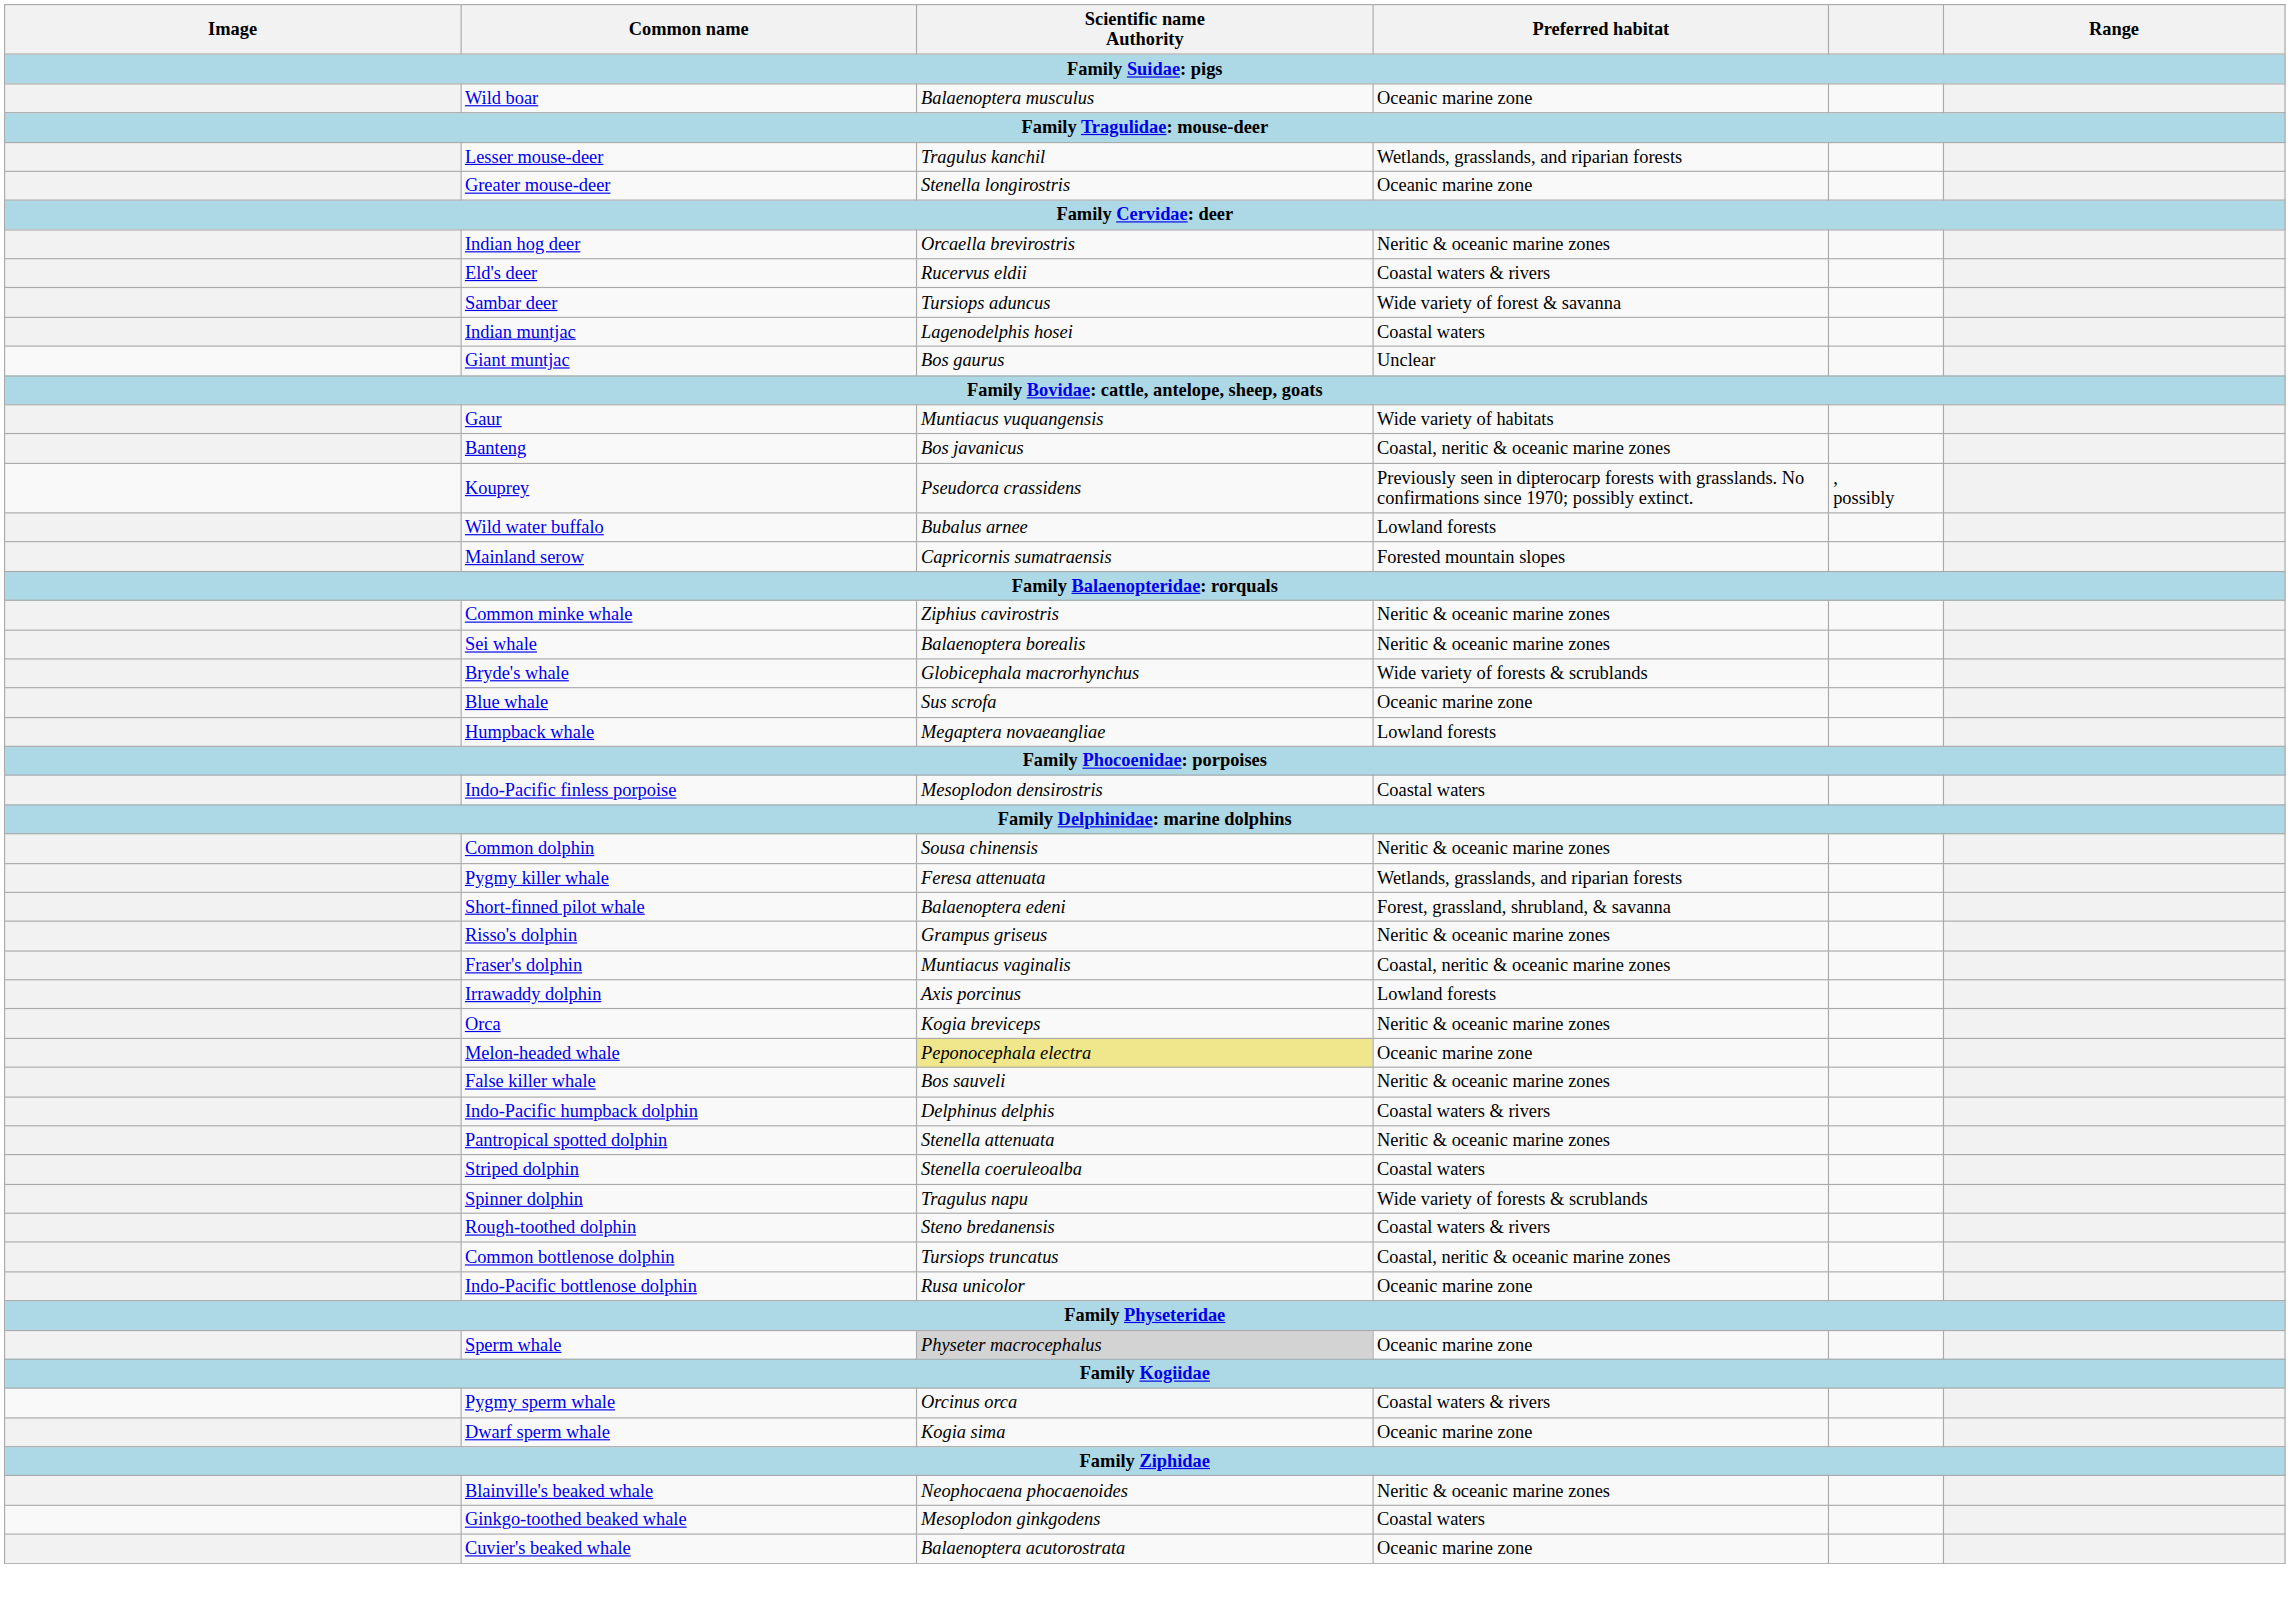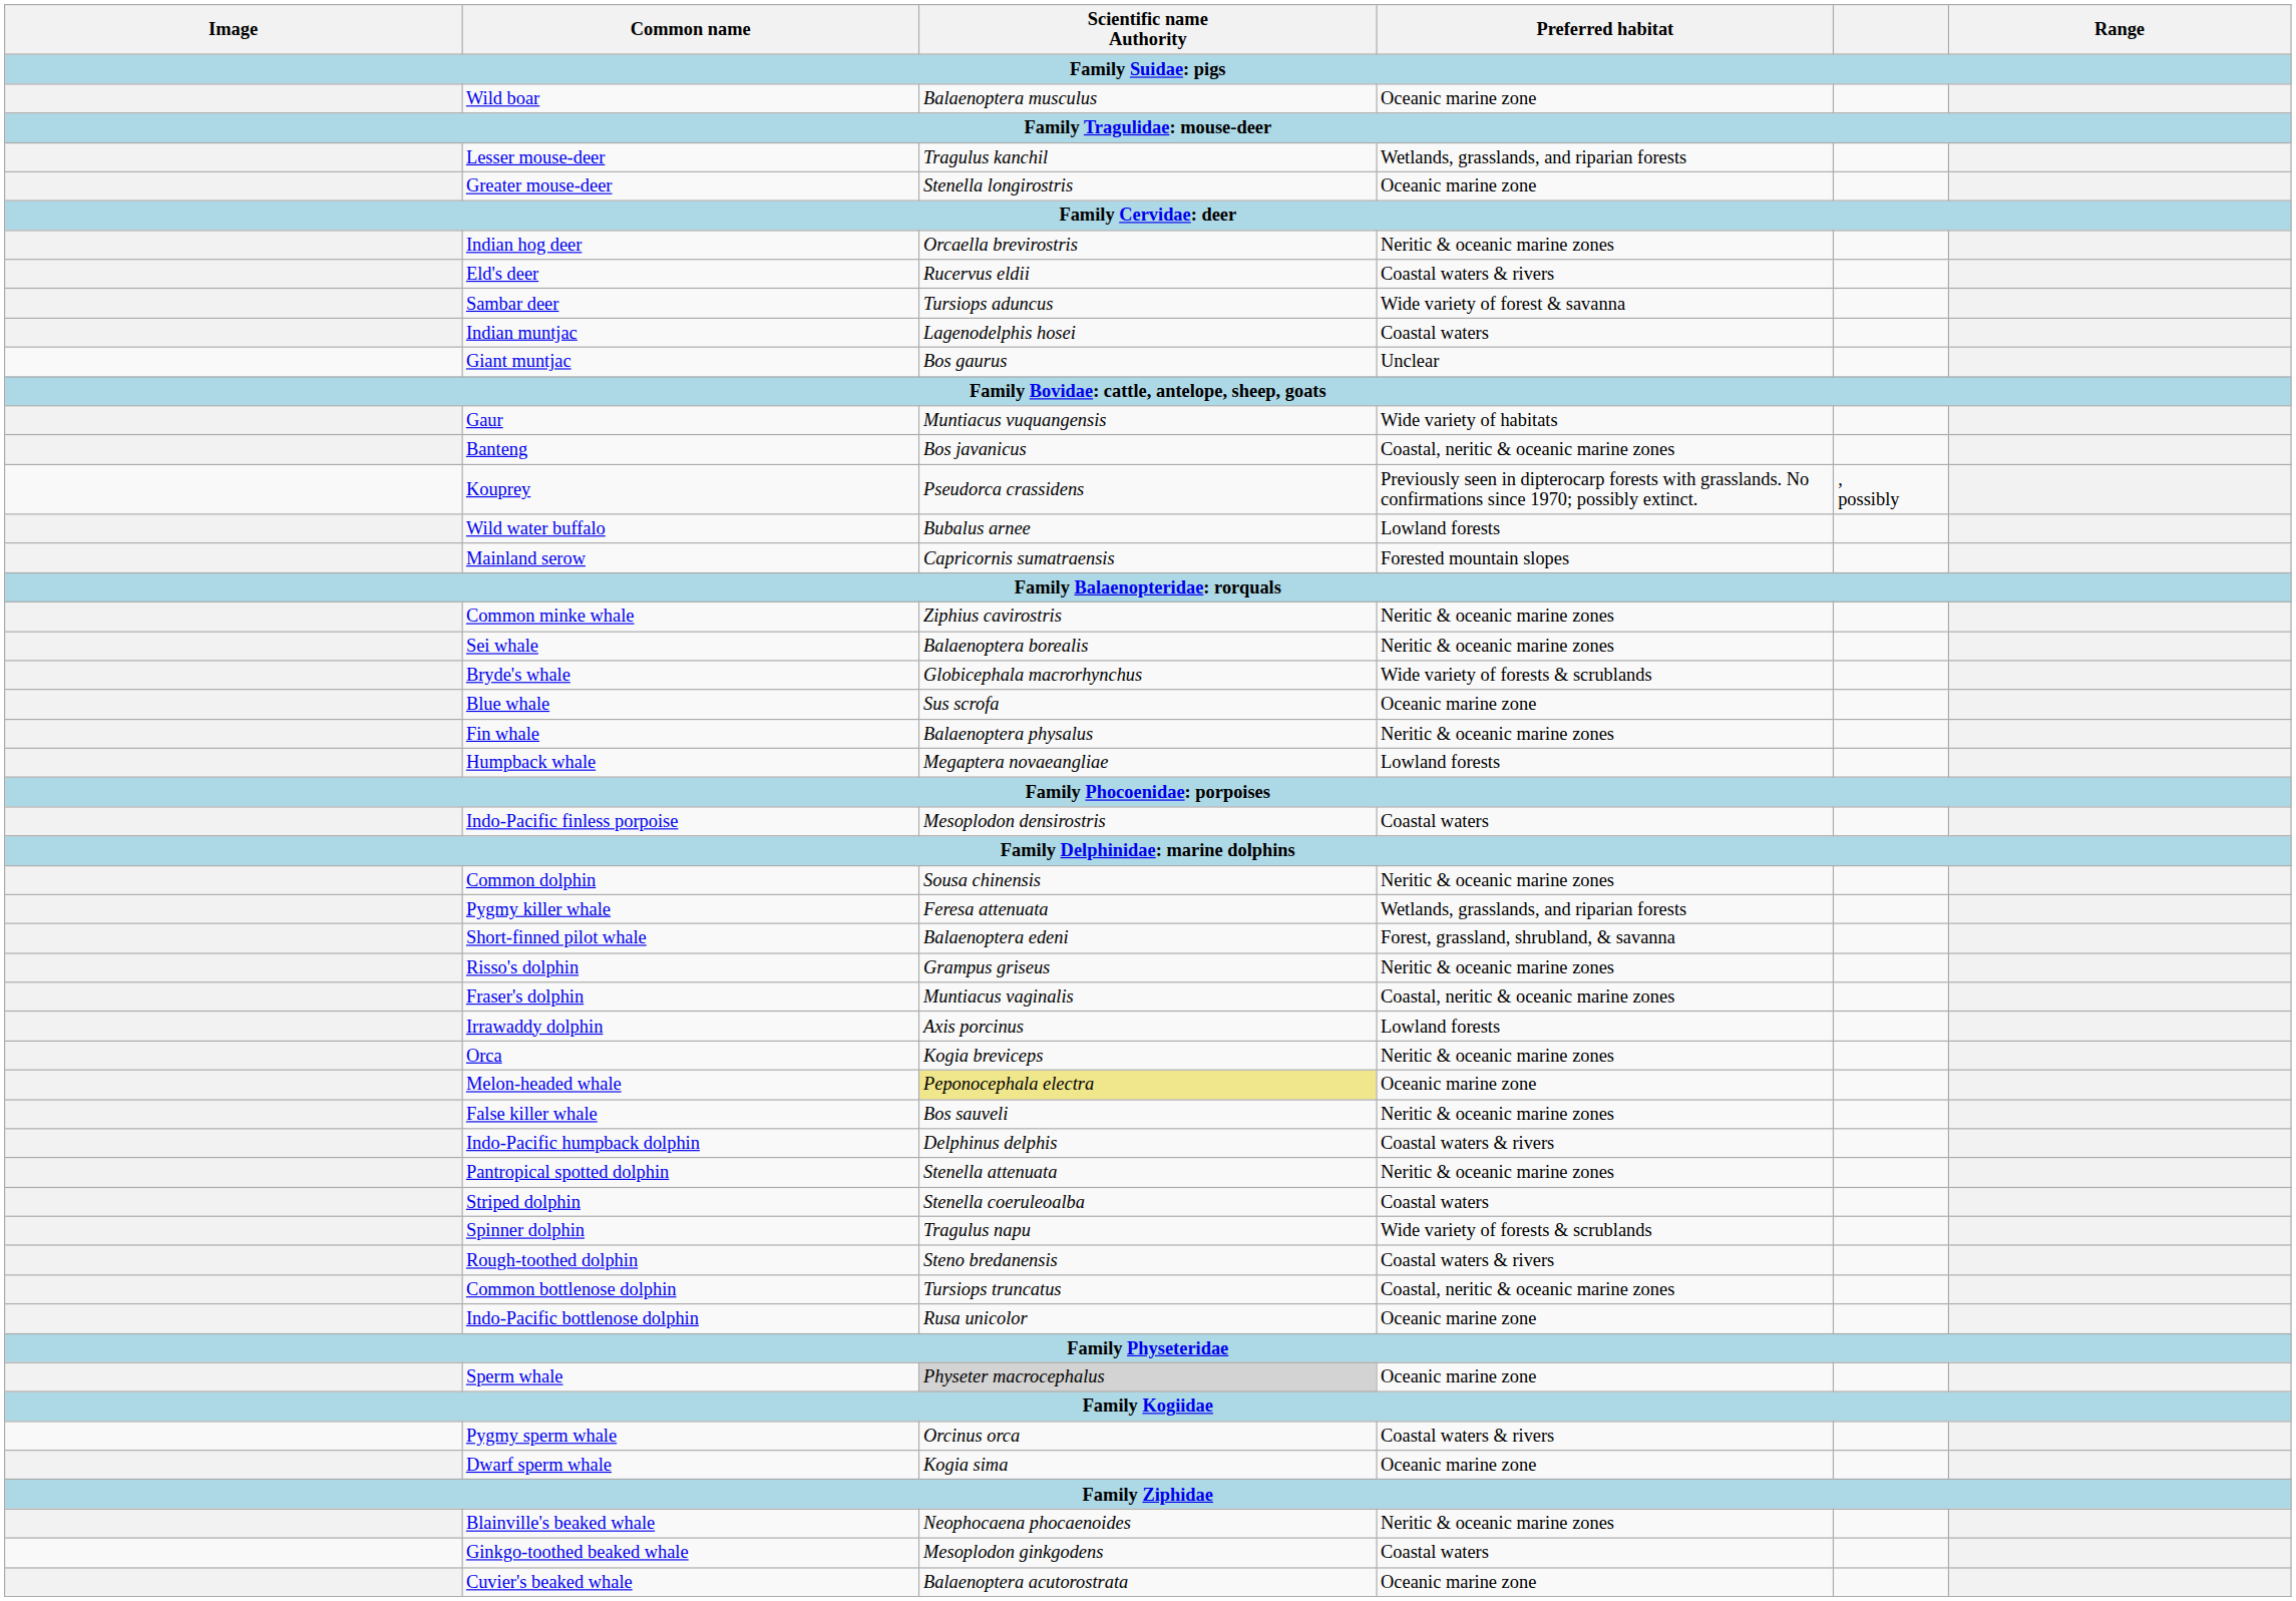+ row: Fin whale | Balaenoptera physalus | Neritic & oceanic marine zones
